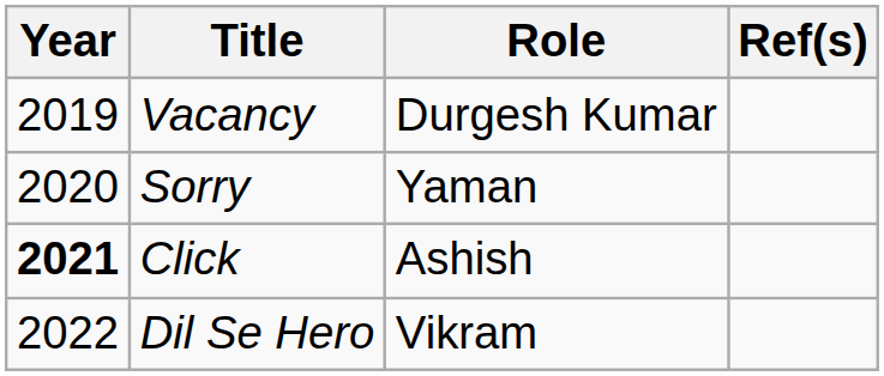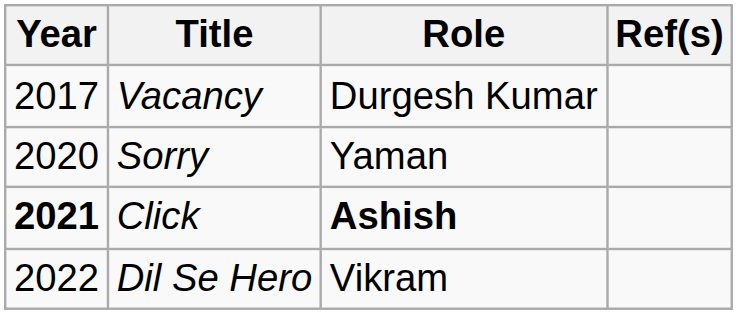Vacancy | Year: 2019 -> 2017
Click | Role: normal -> bold
